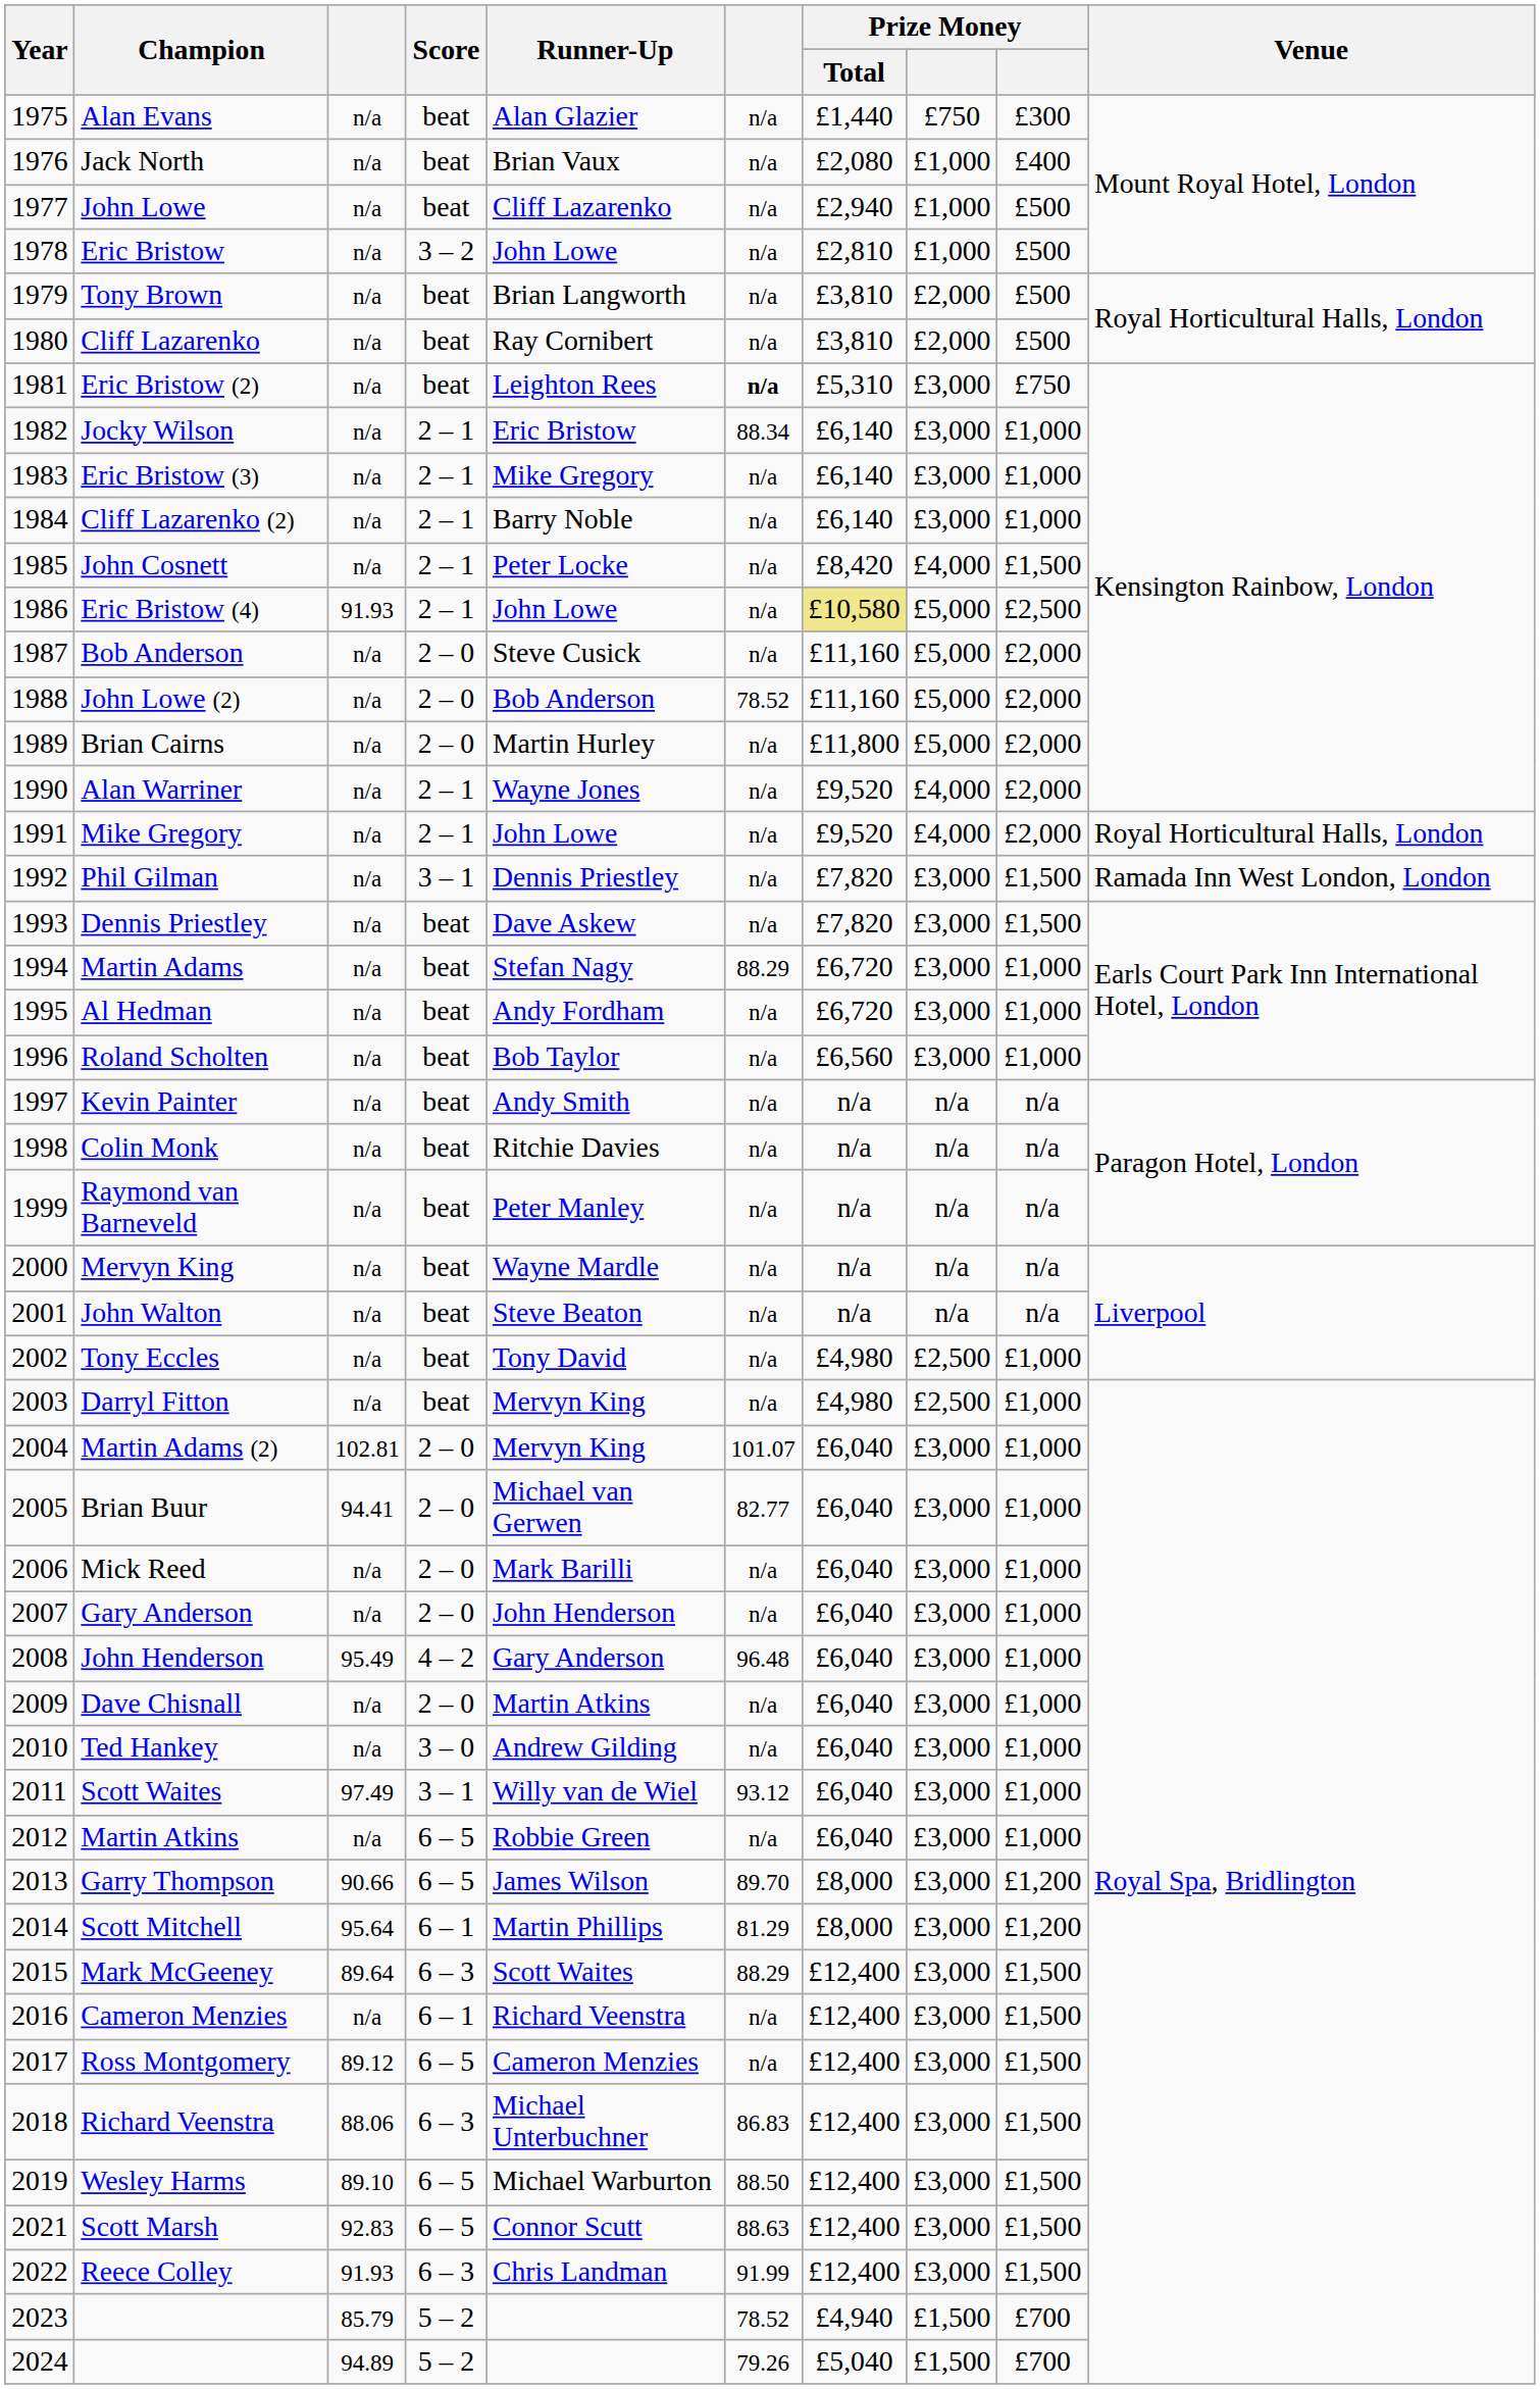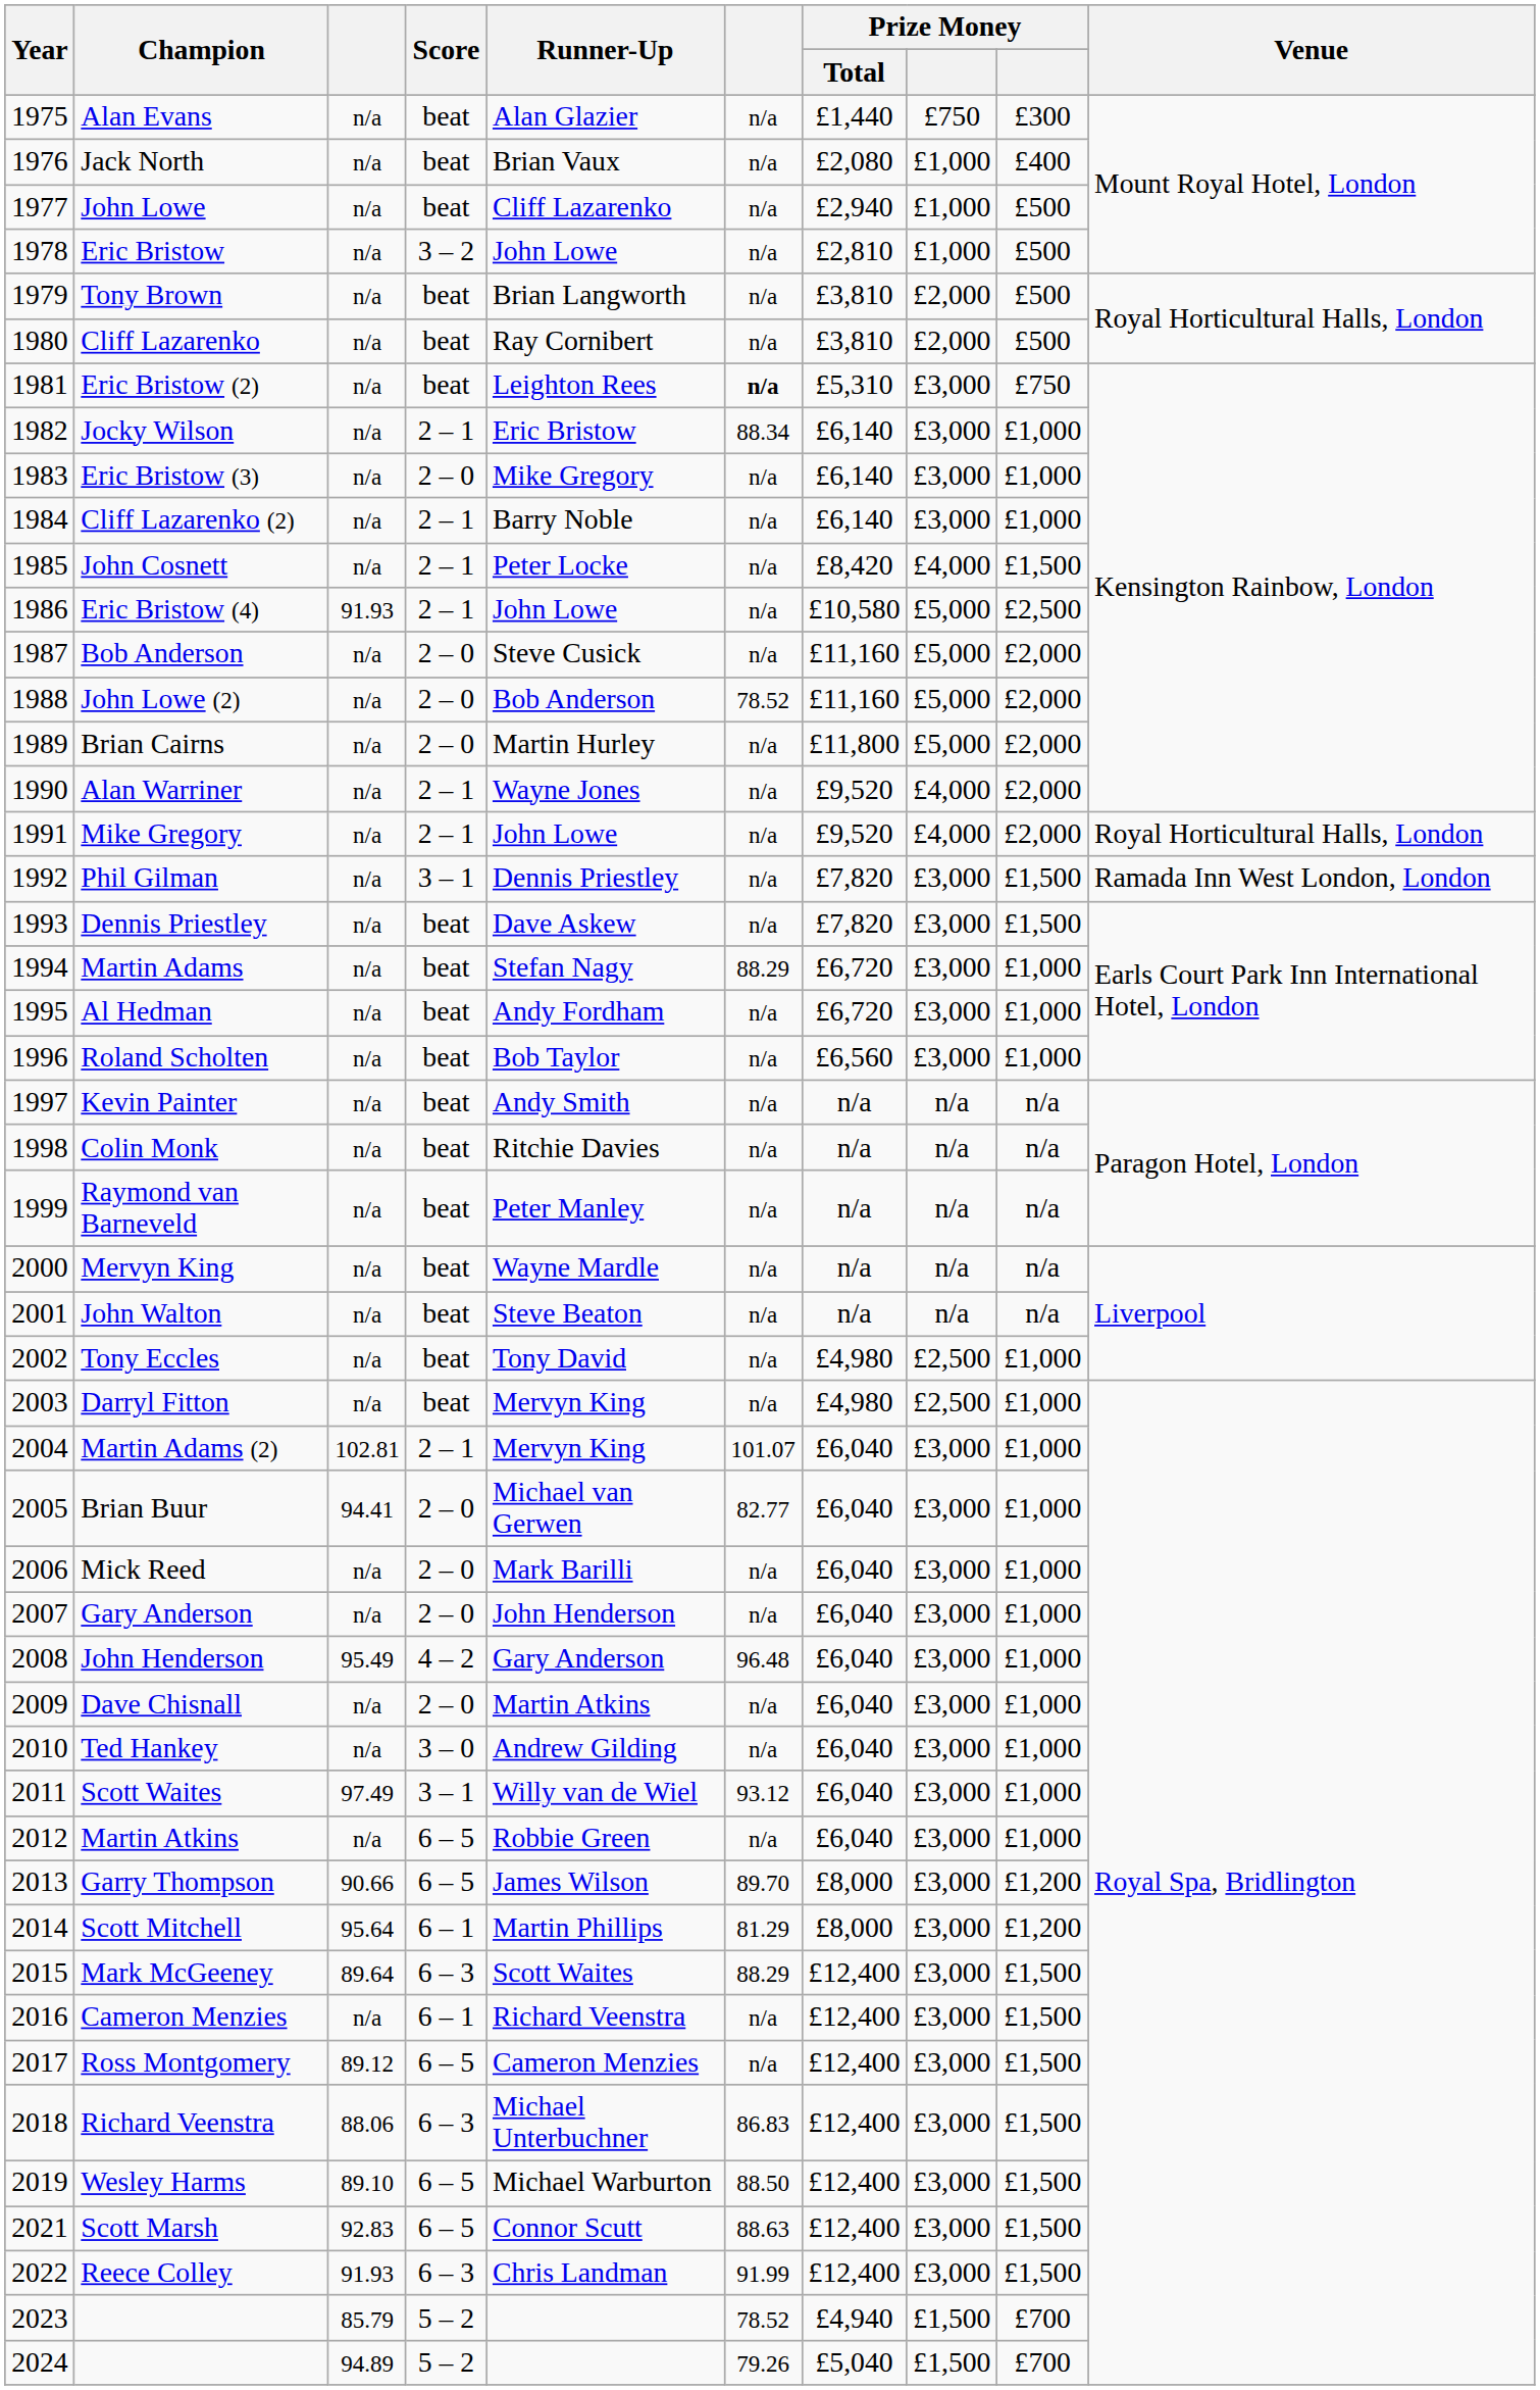Eric Bristow (3) | Score: 2 – 1 -> 2 – 0
Eric Bristow (4) | Prize Money / Total: khaki background -> no background
Martin Adams (2) | Score: 2 – 0 -> 2 – 1
